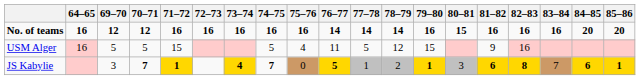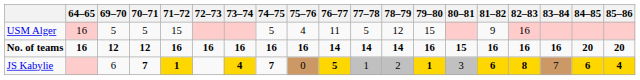rows swapped: No. of teams <-> USM Alger
JS Kabylie | 69–70: 3 -> 6
JS Kabylie | 85–86: 1 -> 4
